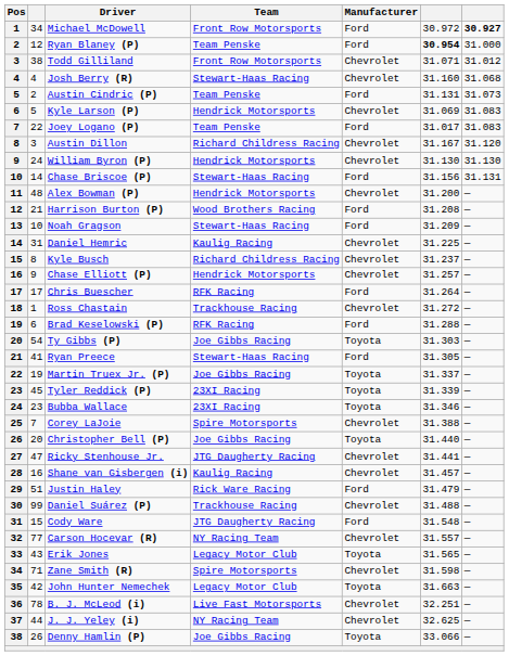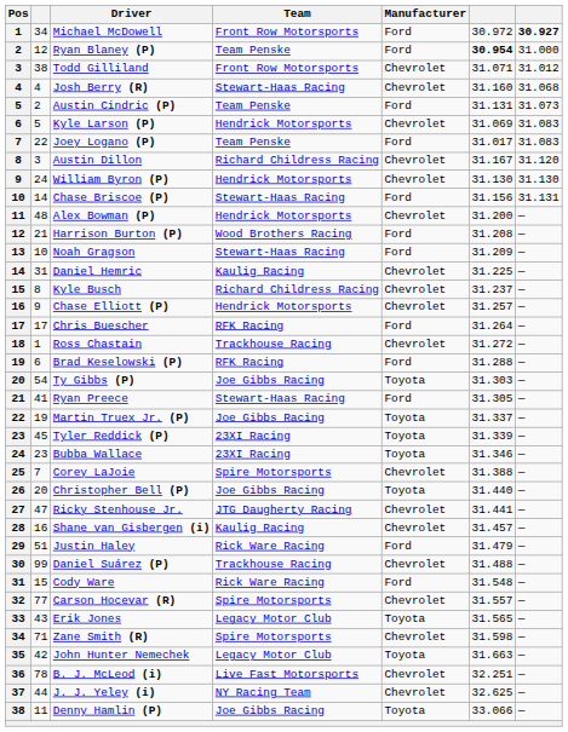Cody Ware | Team: JTG Daugherty Racing -> Rick Ware Racing
Carson Hocevar (R) | Team: NY Racing Team -> Spire Motorsports
Denny Hamlin (P) | column 2: 26 -> 11
